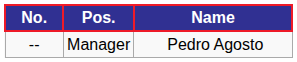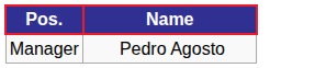- column: No. | --
